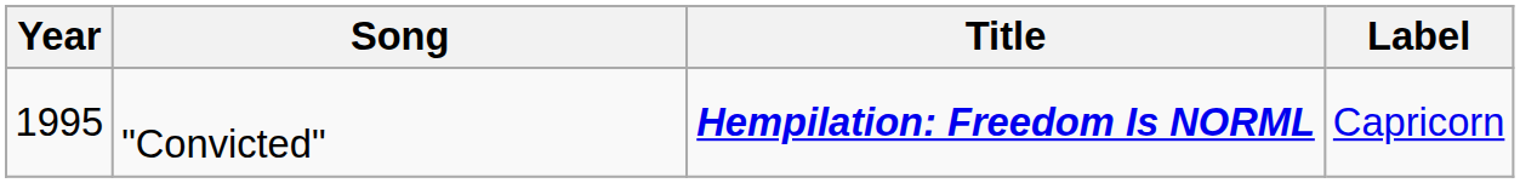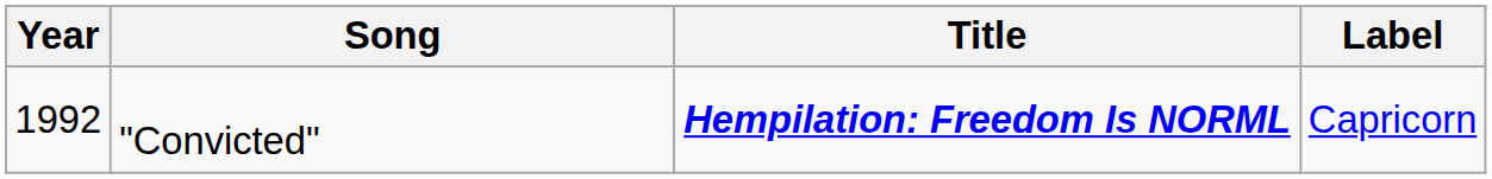"Convicted" | Year: 1995 -> 1992
